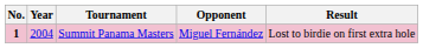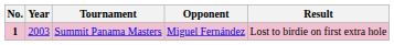Summit Panama Masters | Year: 2004 -> 2003
